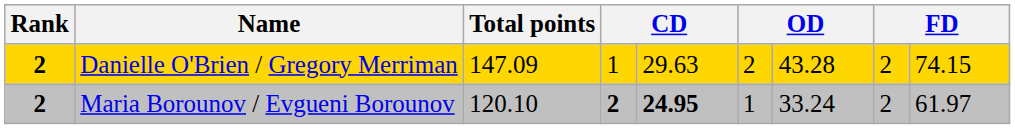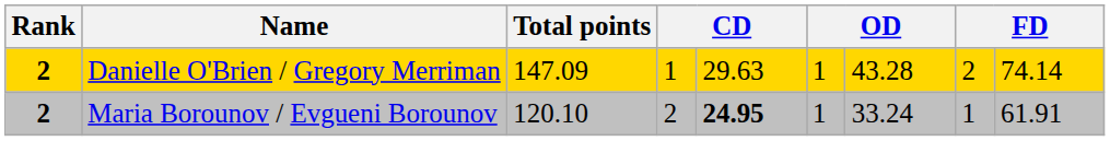Danielle O'Brien / Gregory Merriman | column 6: 2 -> 1
Danielle O'Brien / Gregory Merriman | column 9: 74.15 -> 74.14
Maria Borounov / Evgueni Borounov | column 4: bold -> normal
Maria Borounov / Evgueni Borounov | column 8: 2 -> 1
Maria Borounov / Evgueni Borounov | column 9: 61.97 -> 61.91
